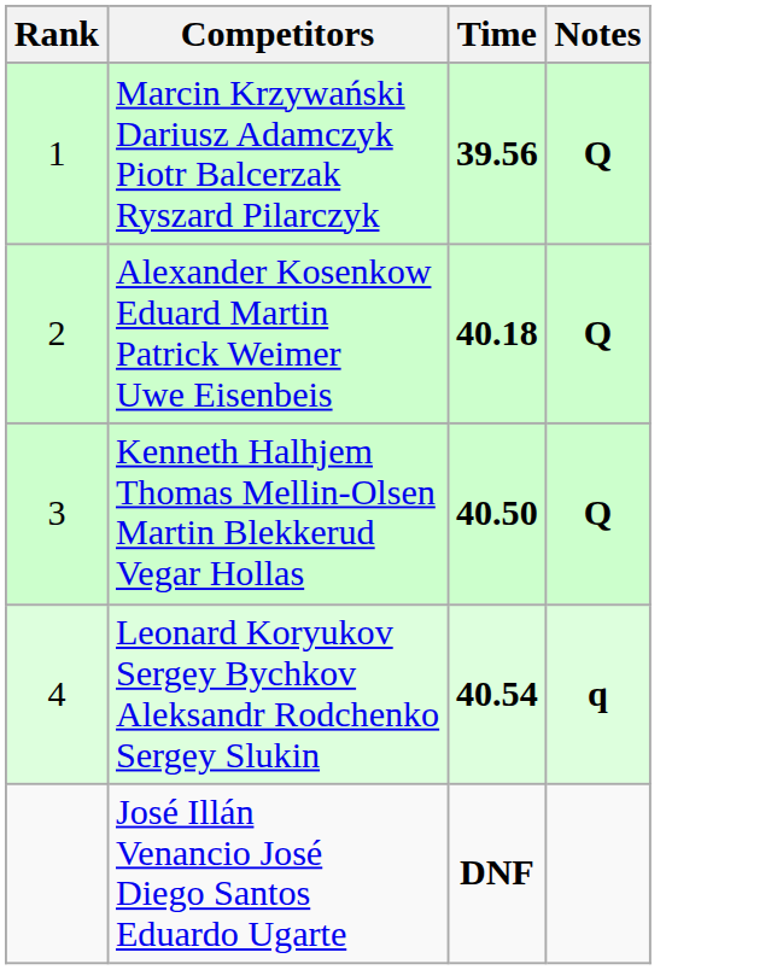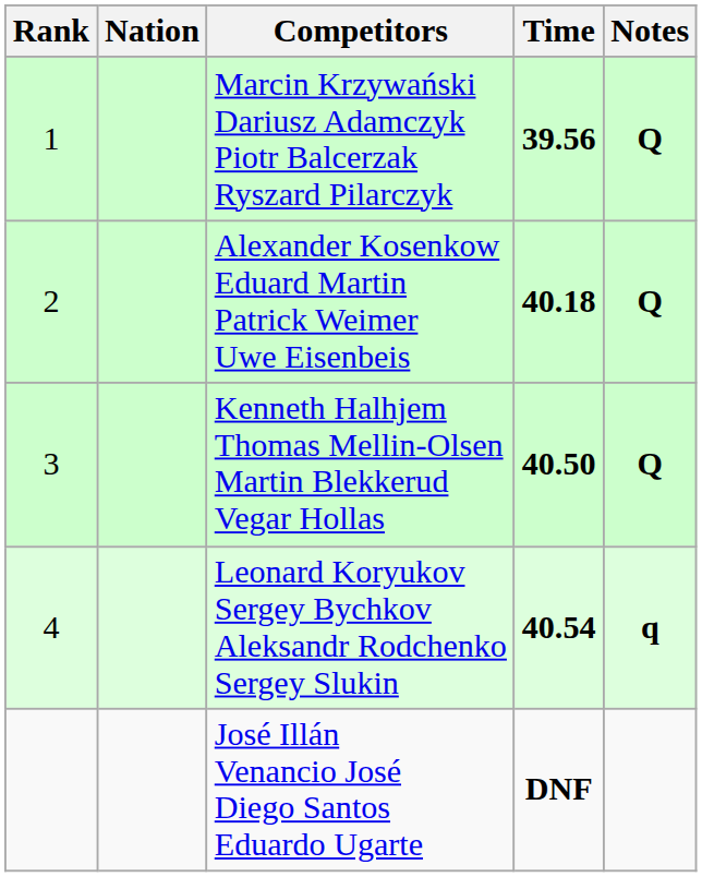+ column: Nation
